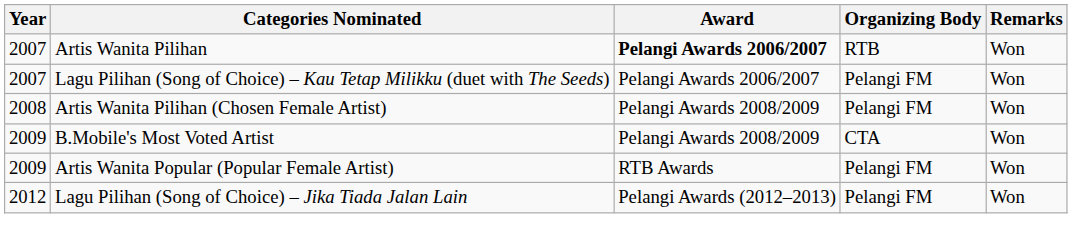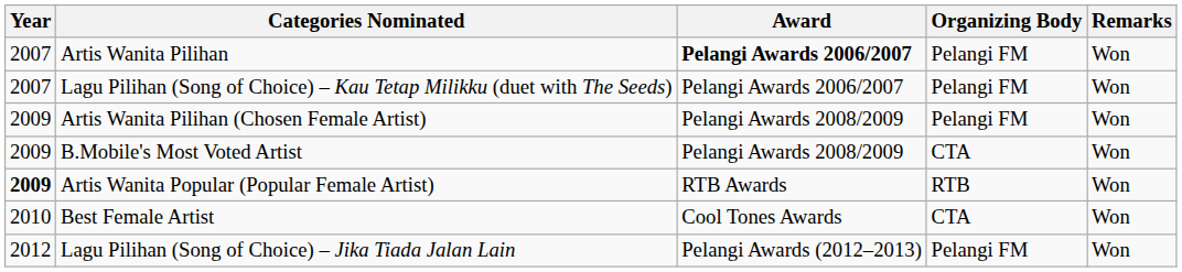Artis Wanita Pilihan | Organizing Body: RTB -> Pelangi FM
Artis Wanita Pilihan (Chosen Female Artist) | Year: 2008 -> 2009
Artis Wanita Popular (Popular Female Artist) | Year: normal -> bold
Artis Wanita Popular (Popular Female Artist) | Organizing Body: Pelangi FM -> RTB
+ row: 2010 | Best Female Artist | Cool Tones Awards | CTA | Won
